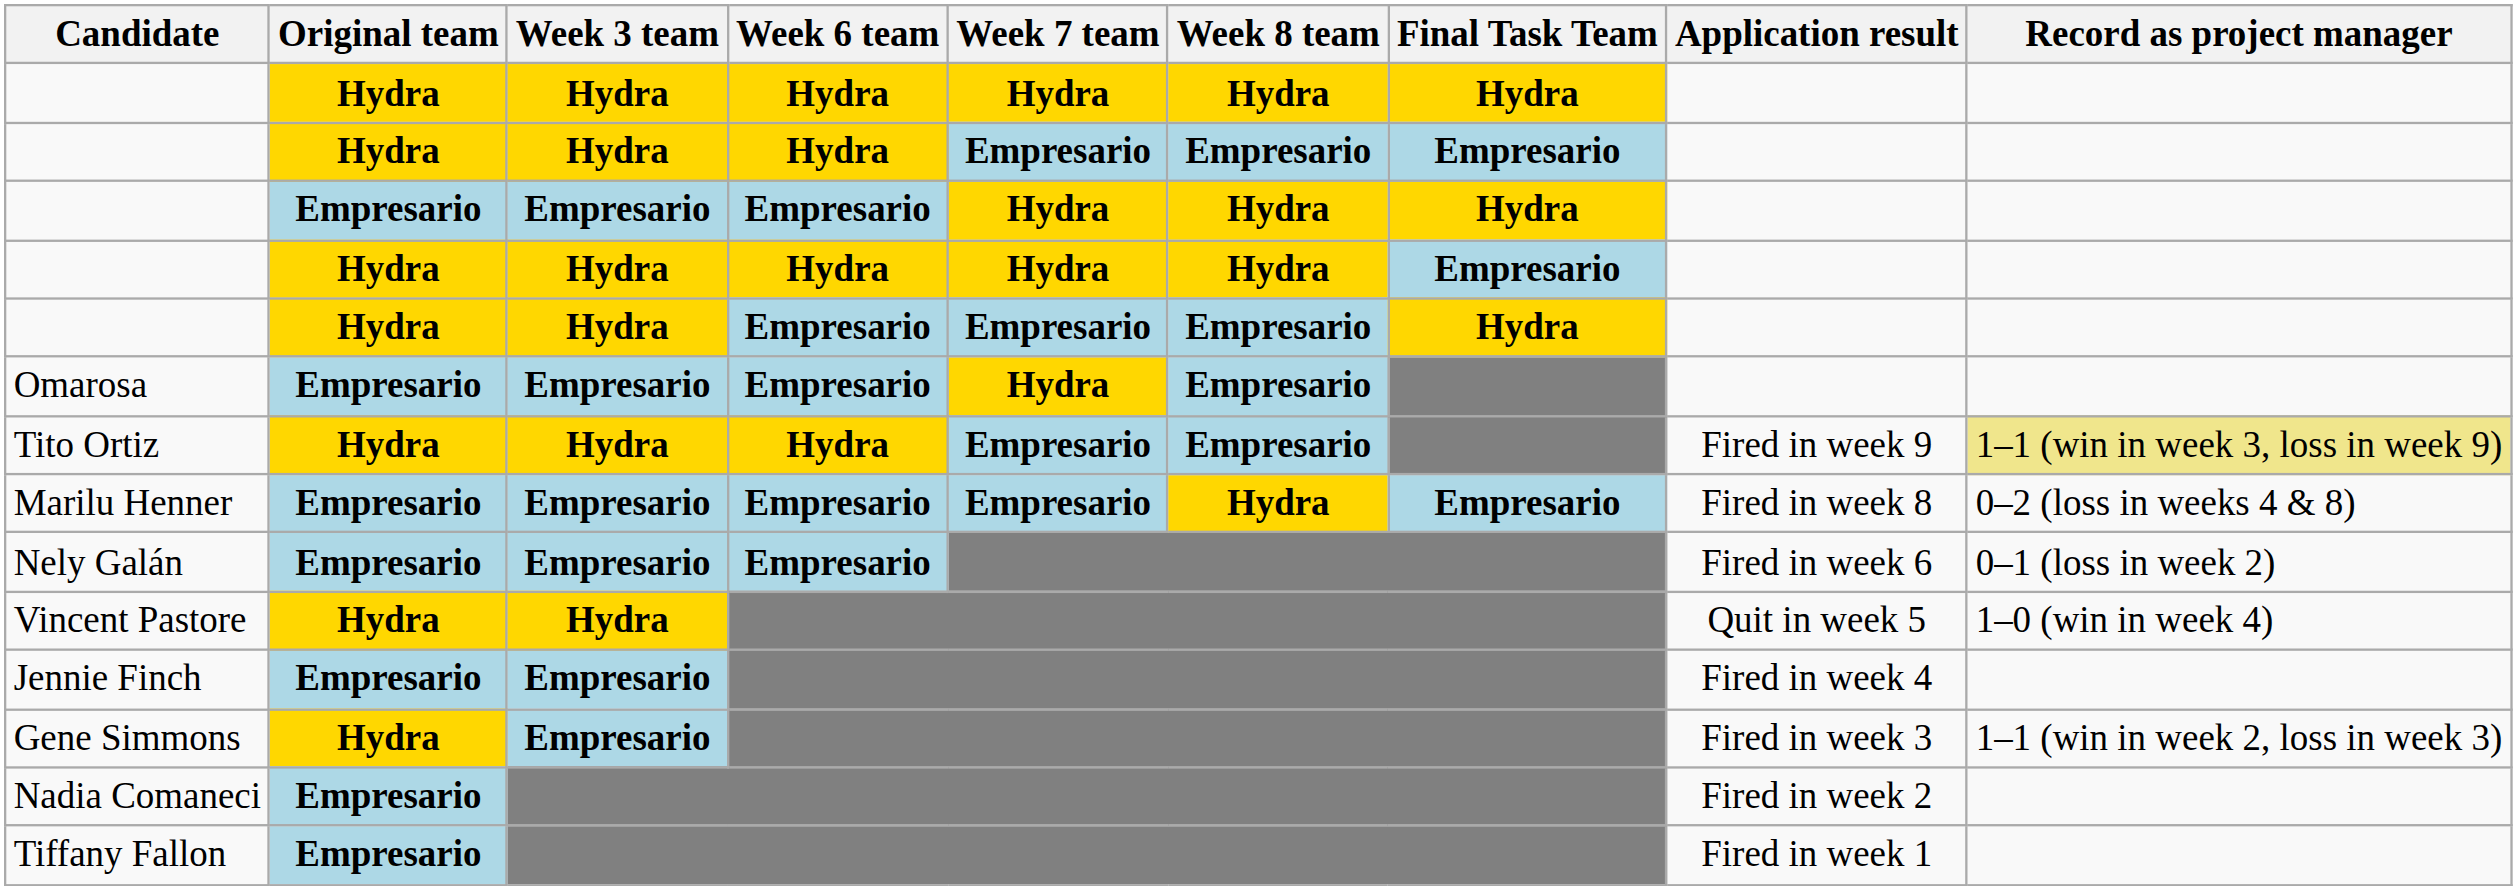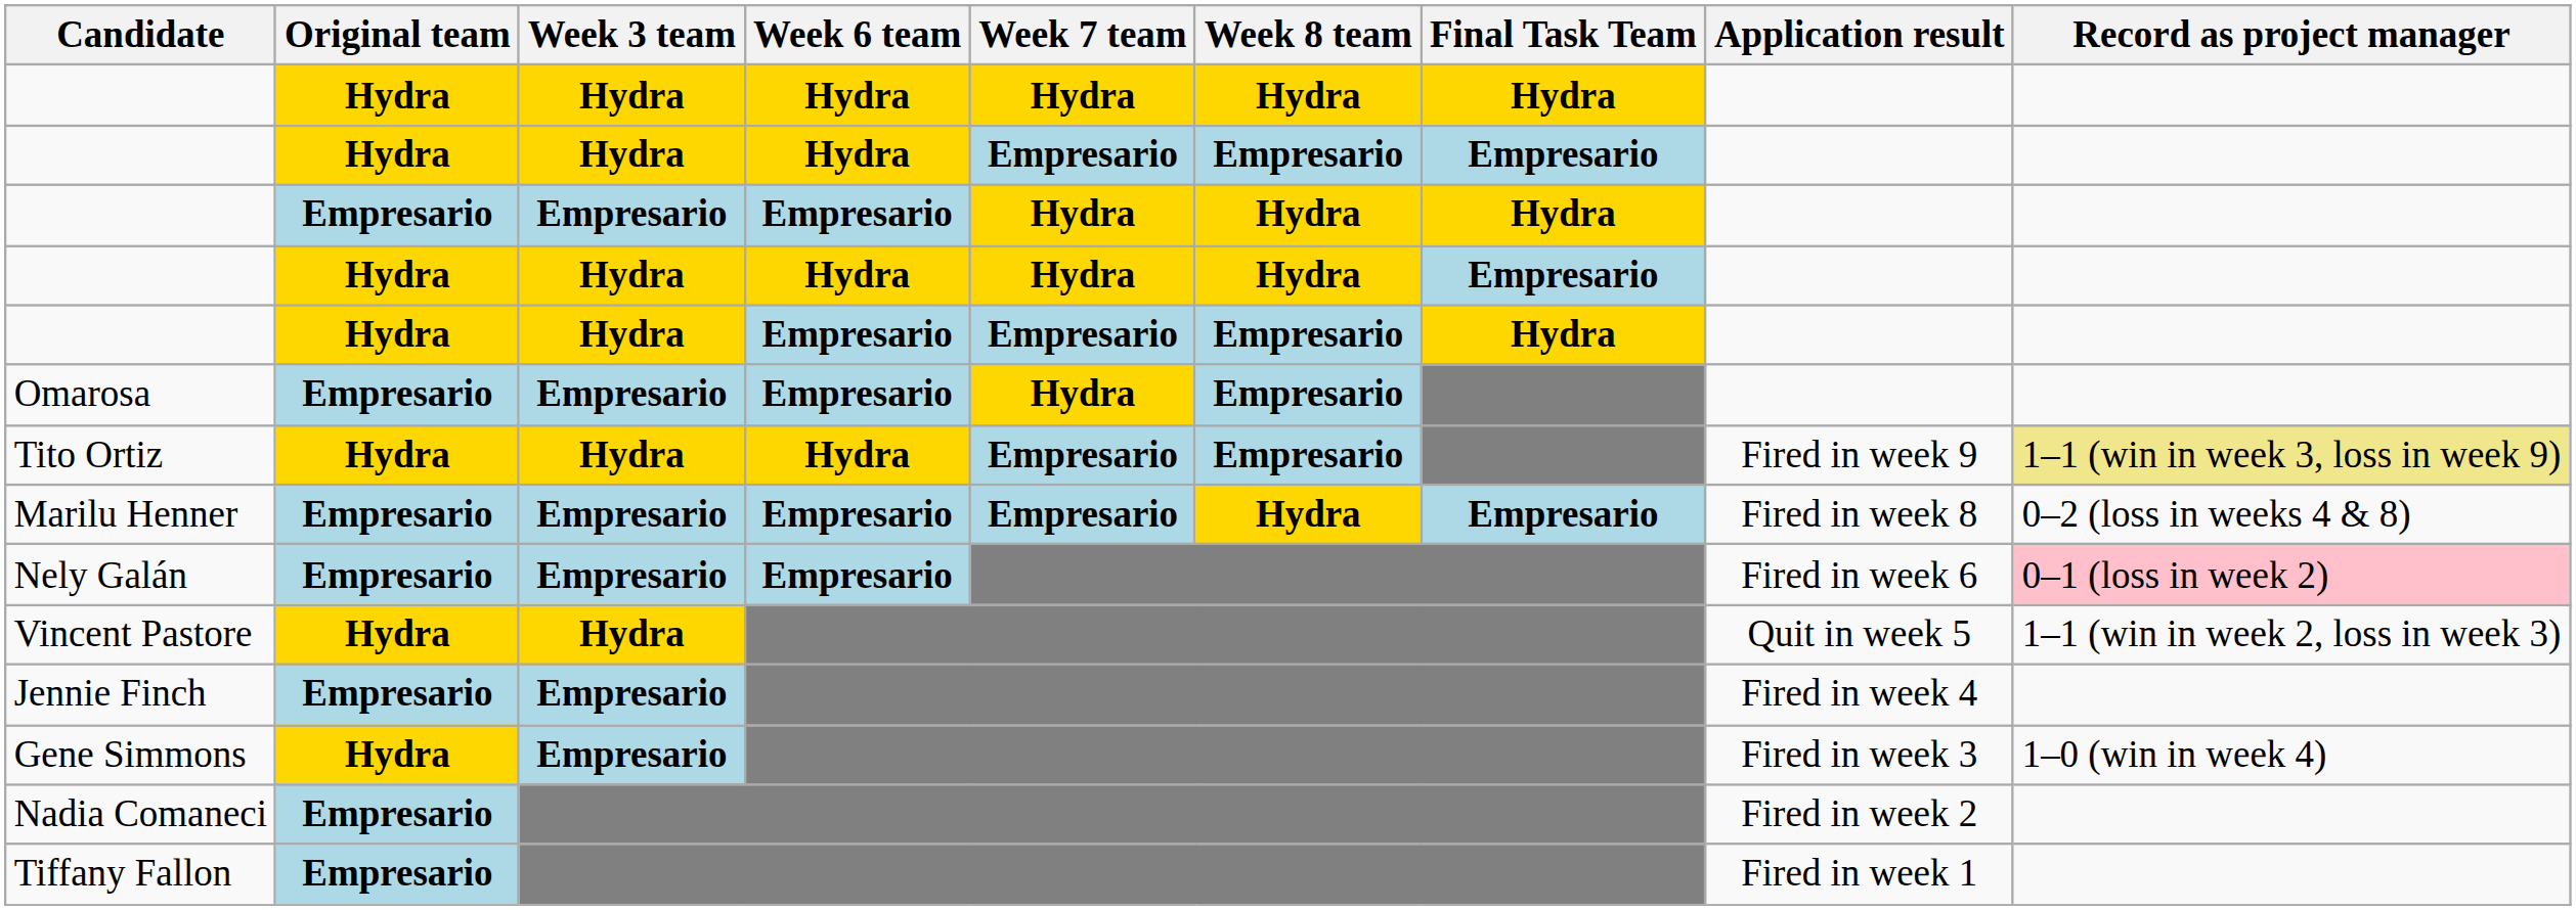Nely Galán | Record as project manager: no background -> pink background
Vincent Pastore | Record as project manager: 1–0 (win in week 4) -> 1–1 (win in week 2, loss in week 3)
Gene Simmons | Record as project manager: 1–1 (win in week 2, loss in week 3) -> 1–0 (win in week 4)
